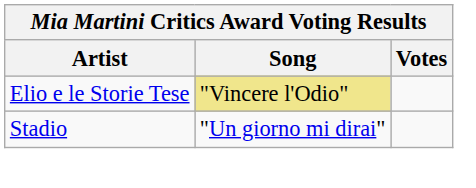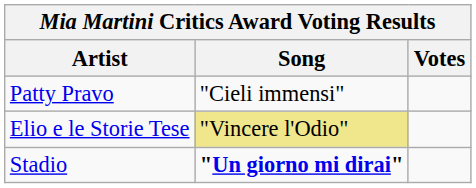+ row: Patty Pravo | "Cieli immensi"
Stadio | Song: normal -> bold
